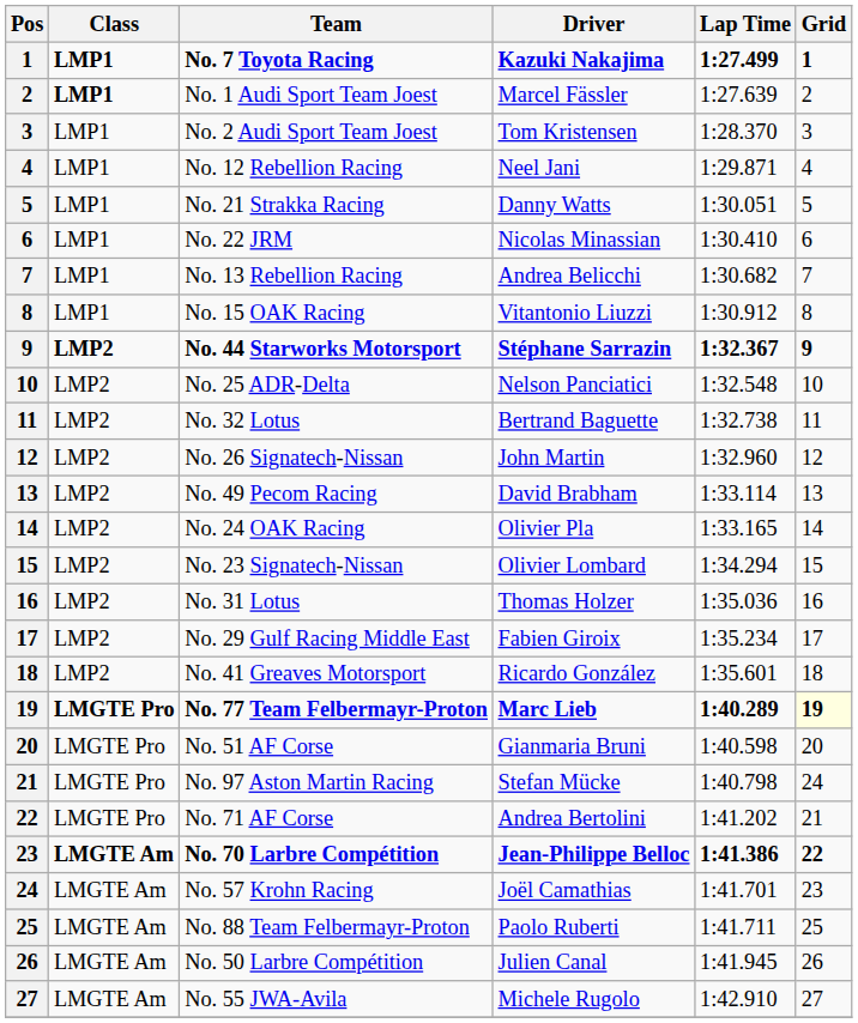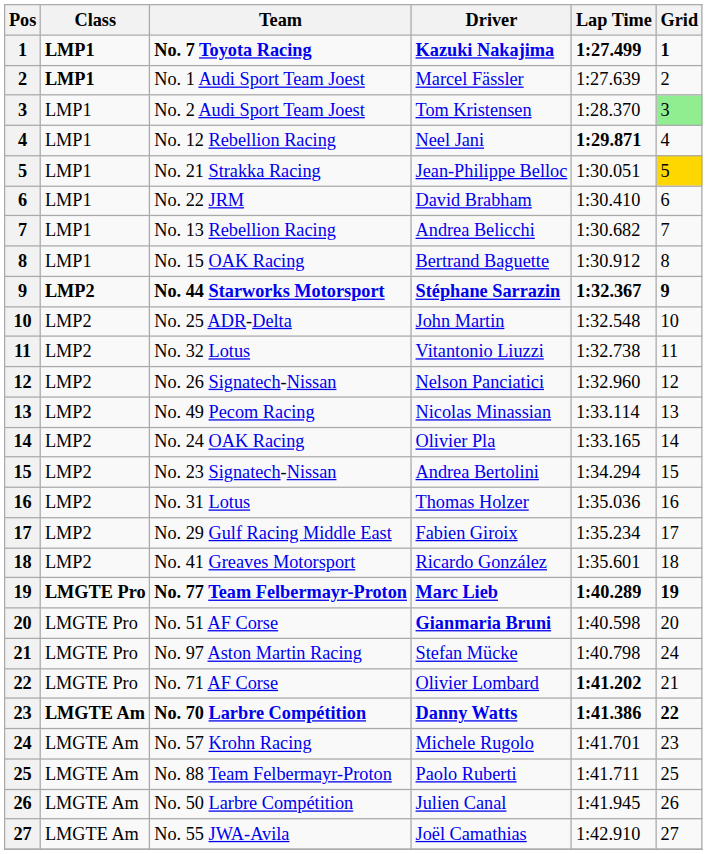No. 2 Audi Sport Team Joest | Grid: no background -> lightgreen background
No. 12 Rebellion Racing | Lap Time: normal -> bold
No. 21 Strakka Racing | Driver: Danny Watts -> Jean-Philippe Belloc
No. 21 Strakka Racing | Grid: no background -> gold background
No. 22 JRM | Driver: Nicolas Minassian -> David Brabham
No. 15 OAK Racing | Driver: Vitantonio Liuzzi -> Bertrand Baguette
No. 25 ADR-Delta | Driver: Nelson Panciatici -> John Martin
No. 32 Lotus | Driver: Bertrand Baguette -> Vitantonio Liuzzi
No. 26 Signatech-Nissan | Driver: John Martin -> Nelson Panciatici
No. 49 Pecom Racing | Driver: David Brabham -> Nicolas Minassian
No. 23 Signatech-Nissan | Driver: Olivier Lombard -> Andrea Bertolini
No. 77 Team Felbermayr-Proton | Grid: lightyellow background -> no background
No. 51 AF Corse | Driver: normal -> bold
No. 71 AF Corse | Driver: Andrea Bertolini -> Olivier Lombard
No. 71 AF Corse | Lap Time: normal -> bold
No. 70 Larbre Compétition | Driver: Jean-Philippe Belloc -> Danny Watts
No. 57 Krohn Racing | Driver: Joël Camathias -> Michele Rugolo
No. 55 JWA-Avila | Driver: Michele Rugolo -> Joël Camathias
